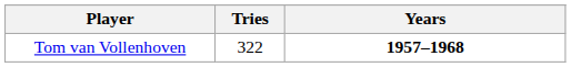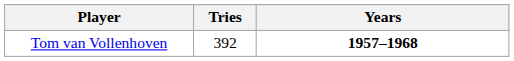Tom van Vollenhoven | Tries: 322 -> 392
